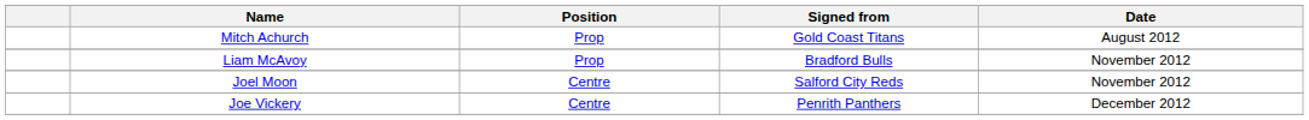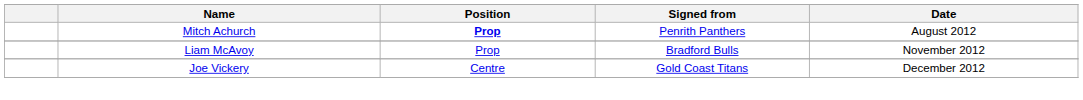Mitch Achurch | Position: normal -> bold
Mitch Achurch | Signed from: Gold Coast Titans -> Penrith Panthers
- row: Joel Moon | Centre | Salford City Reds | November 2012
Joe Vickery | Signed from: Penrith Panthers -> Gold Coast Titans
